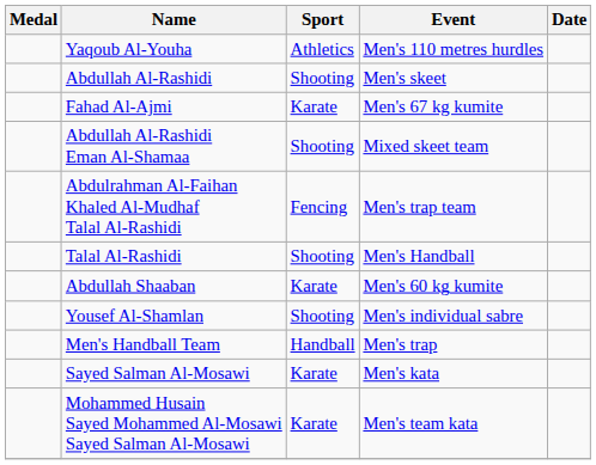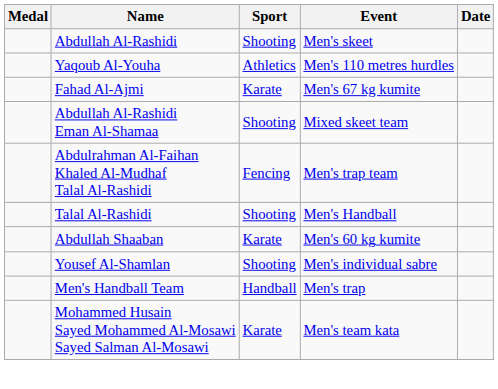rows swapped: Abdullah Al-Rashidi <-> Yaqoub Al-Youha
- row: Sayed Salman Al-Mosawi | Karate | Men's kata
